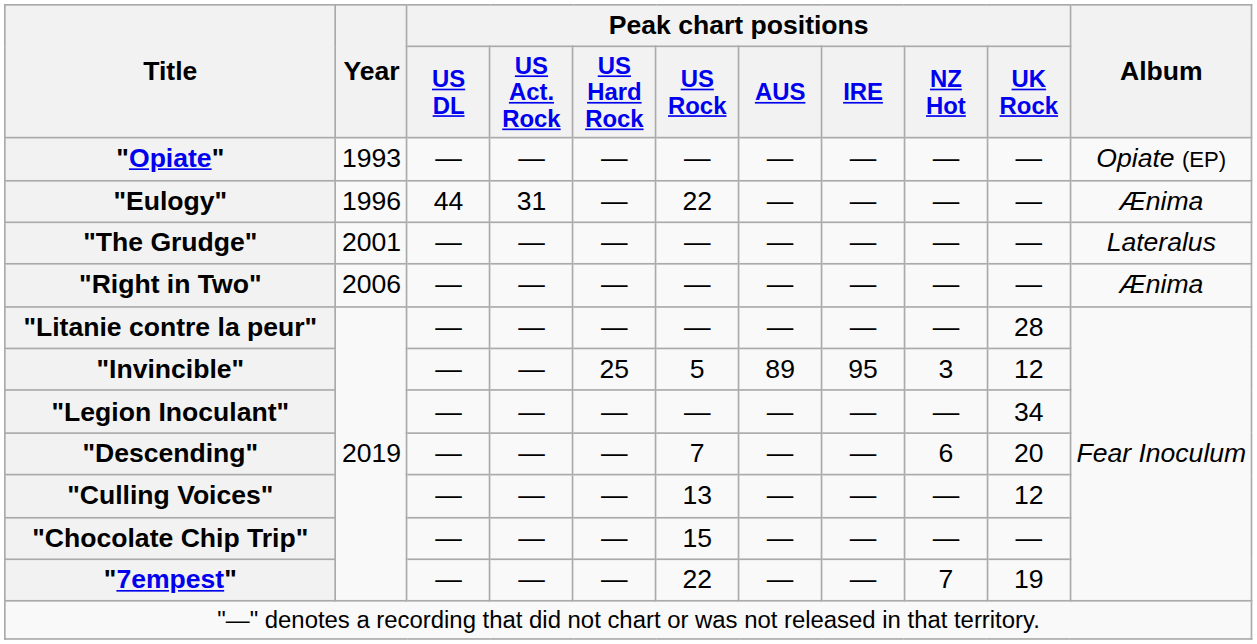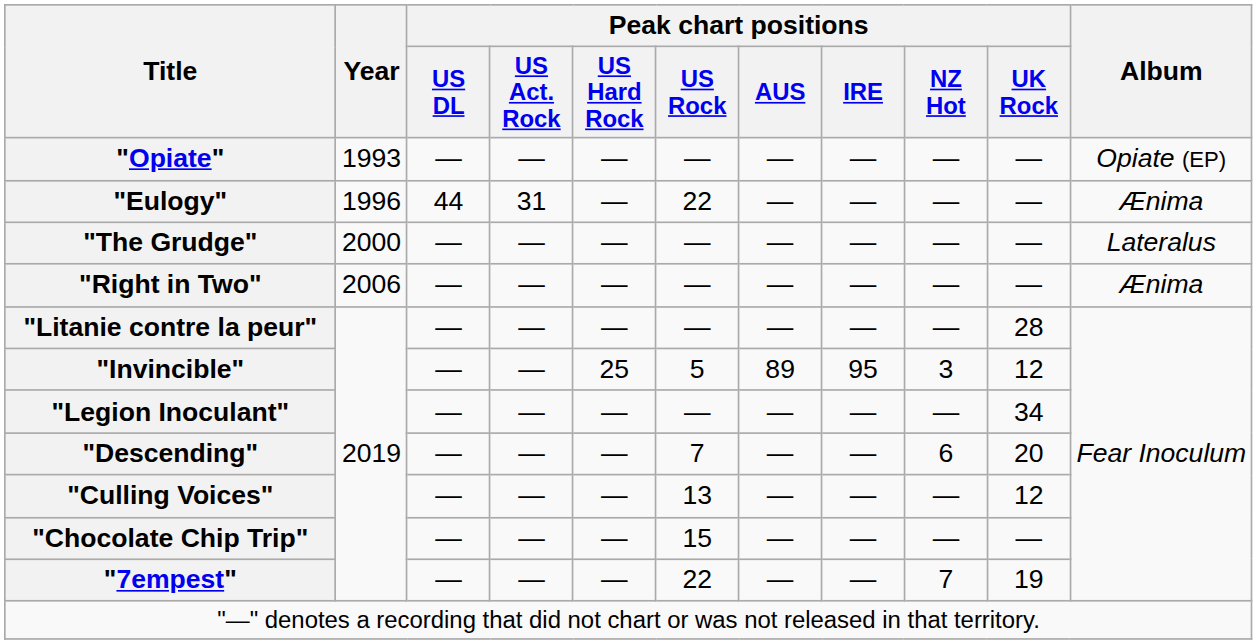"The Grudge" | Year: 2001 -> 2000
